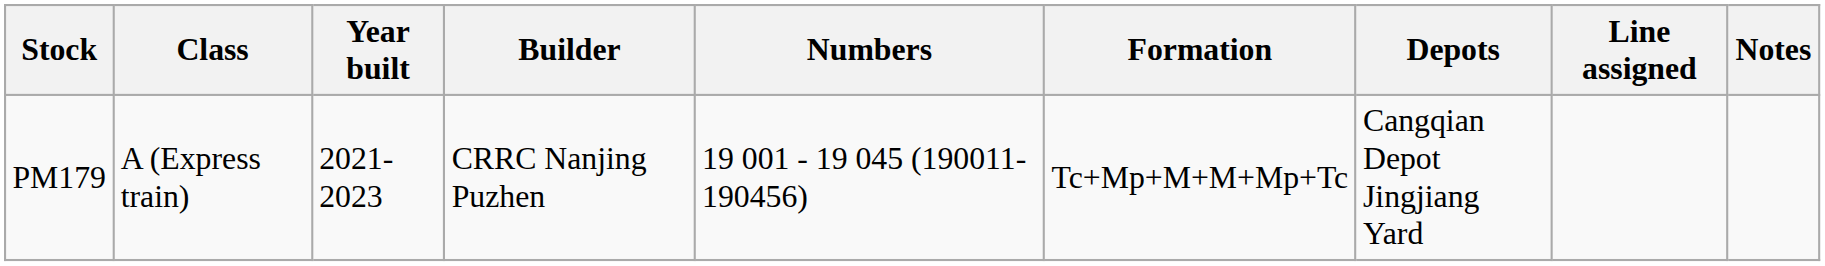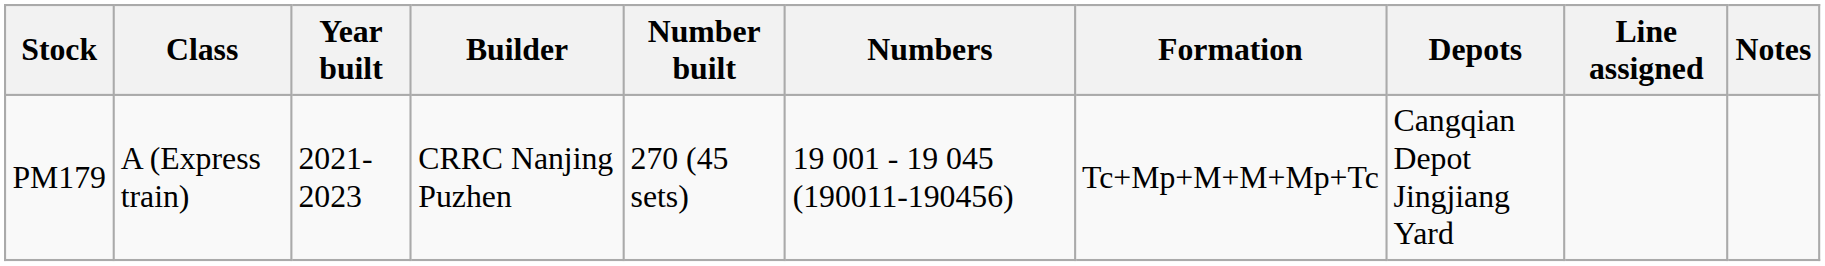+ column: Number built | 270 (45 sets)
